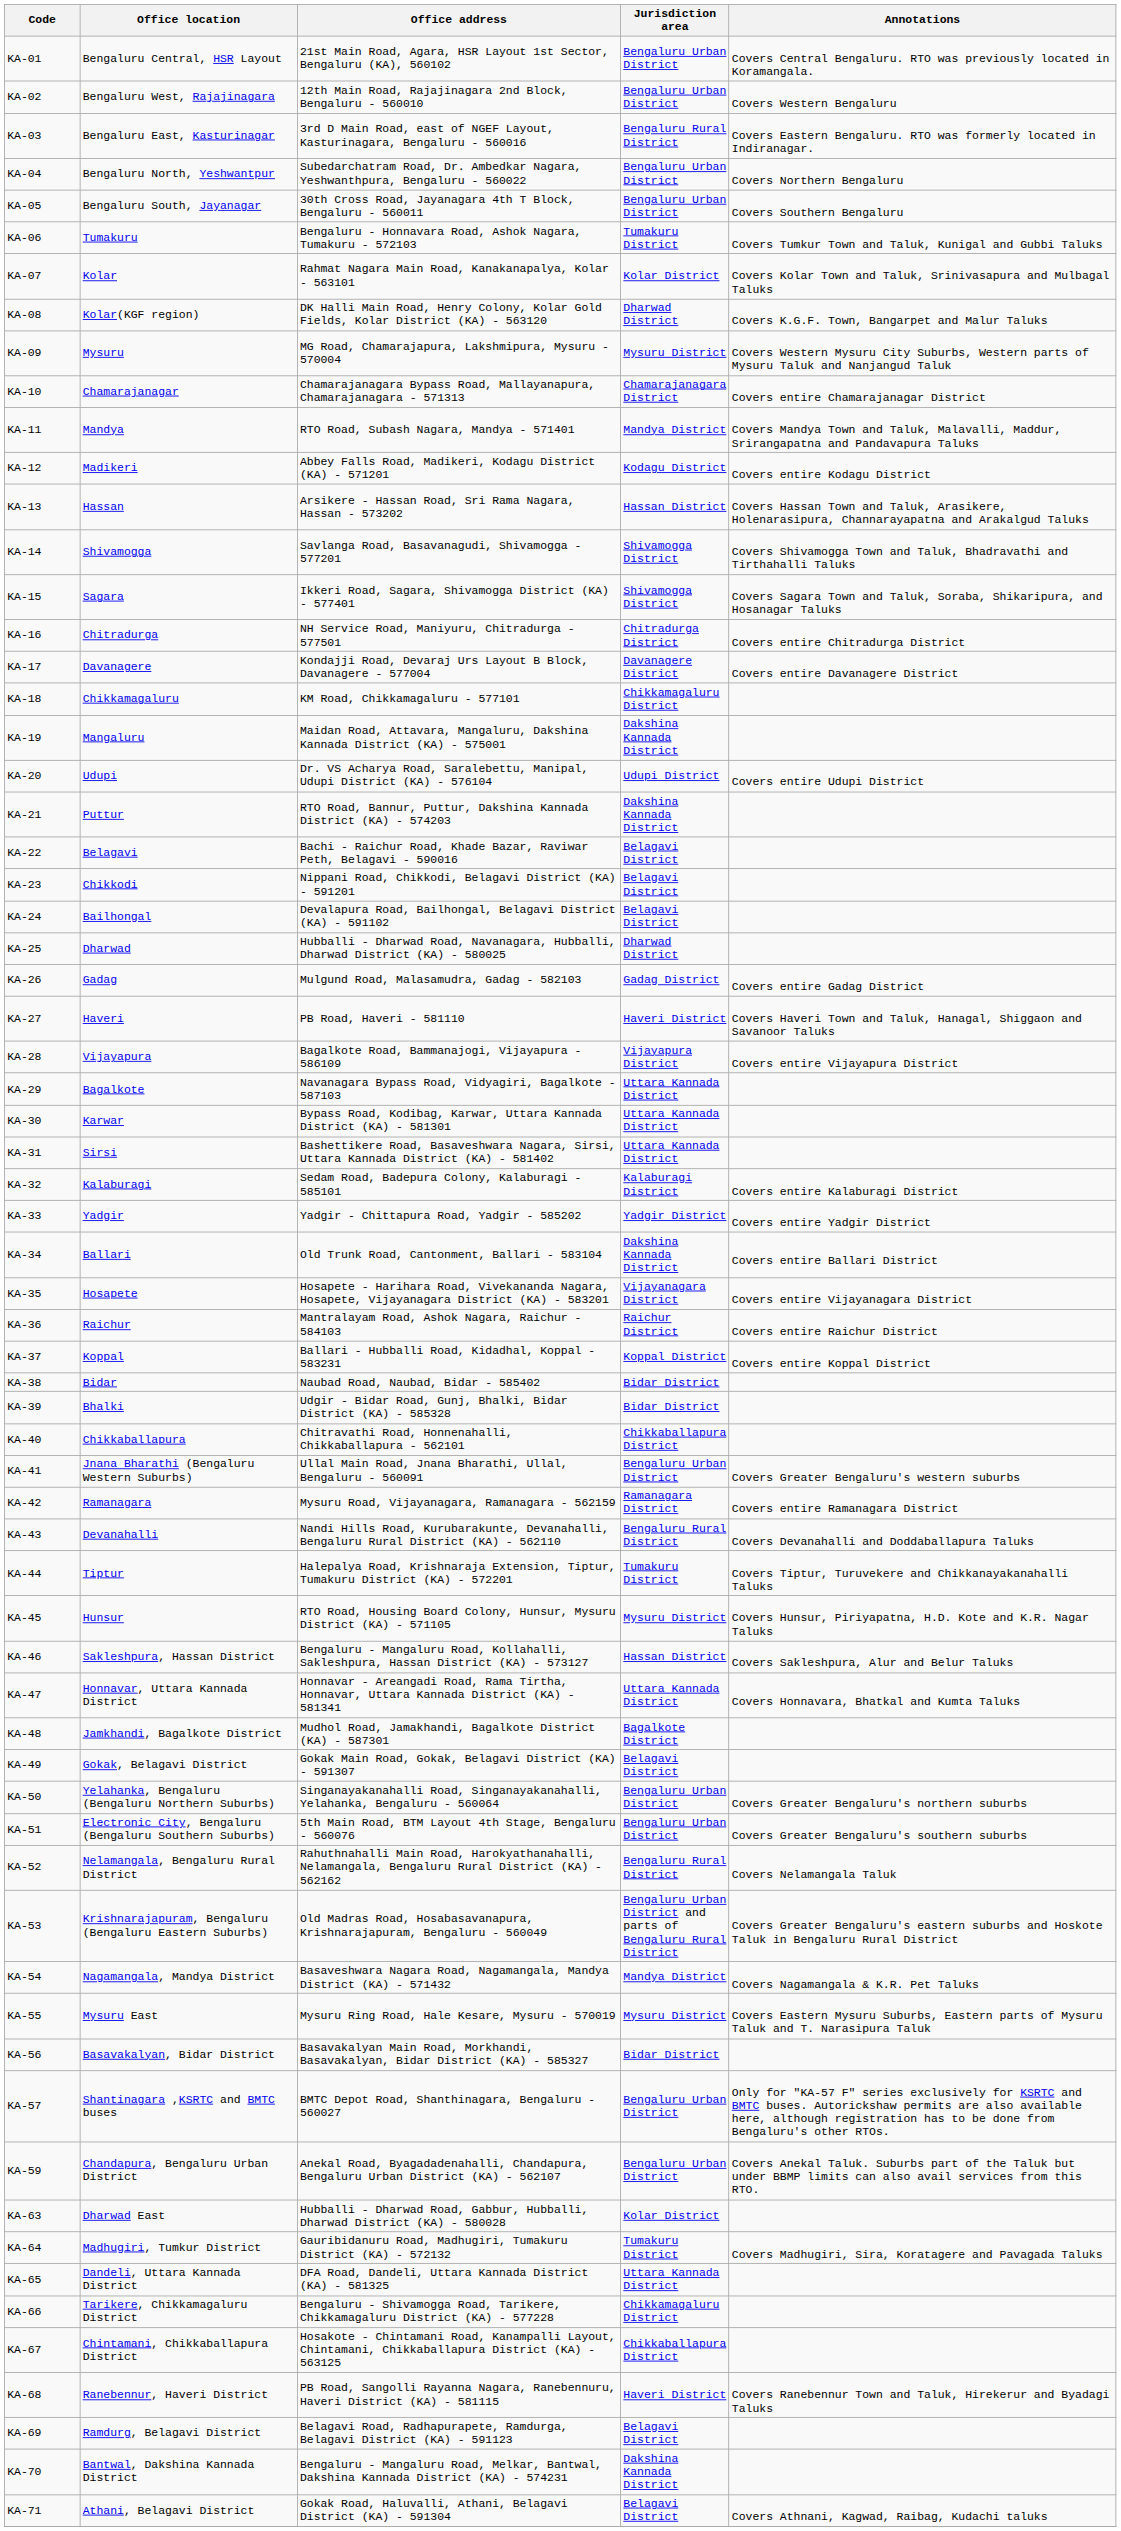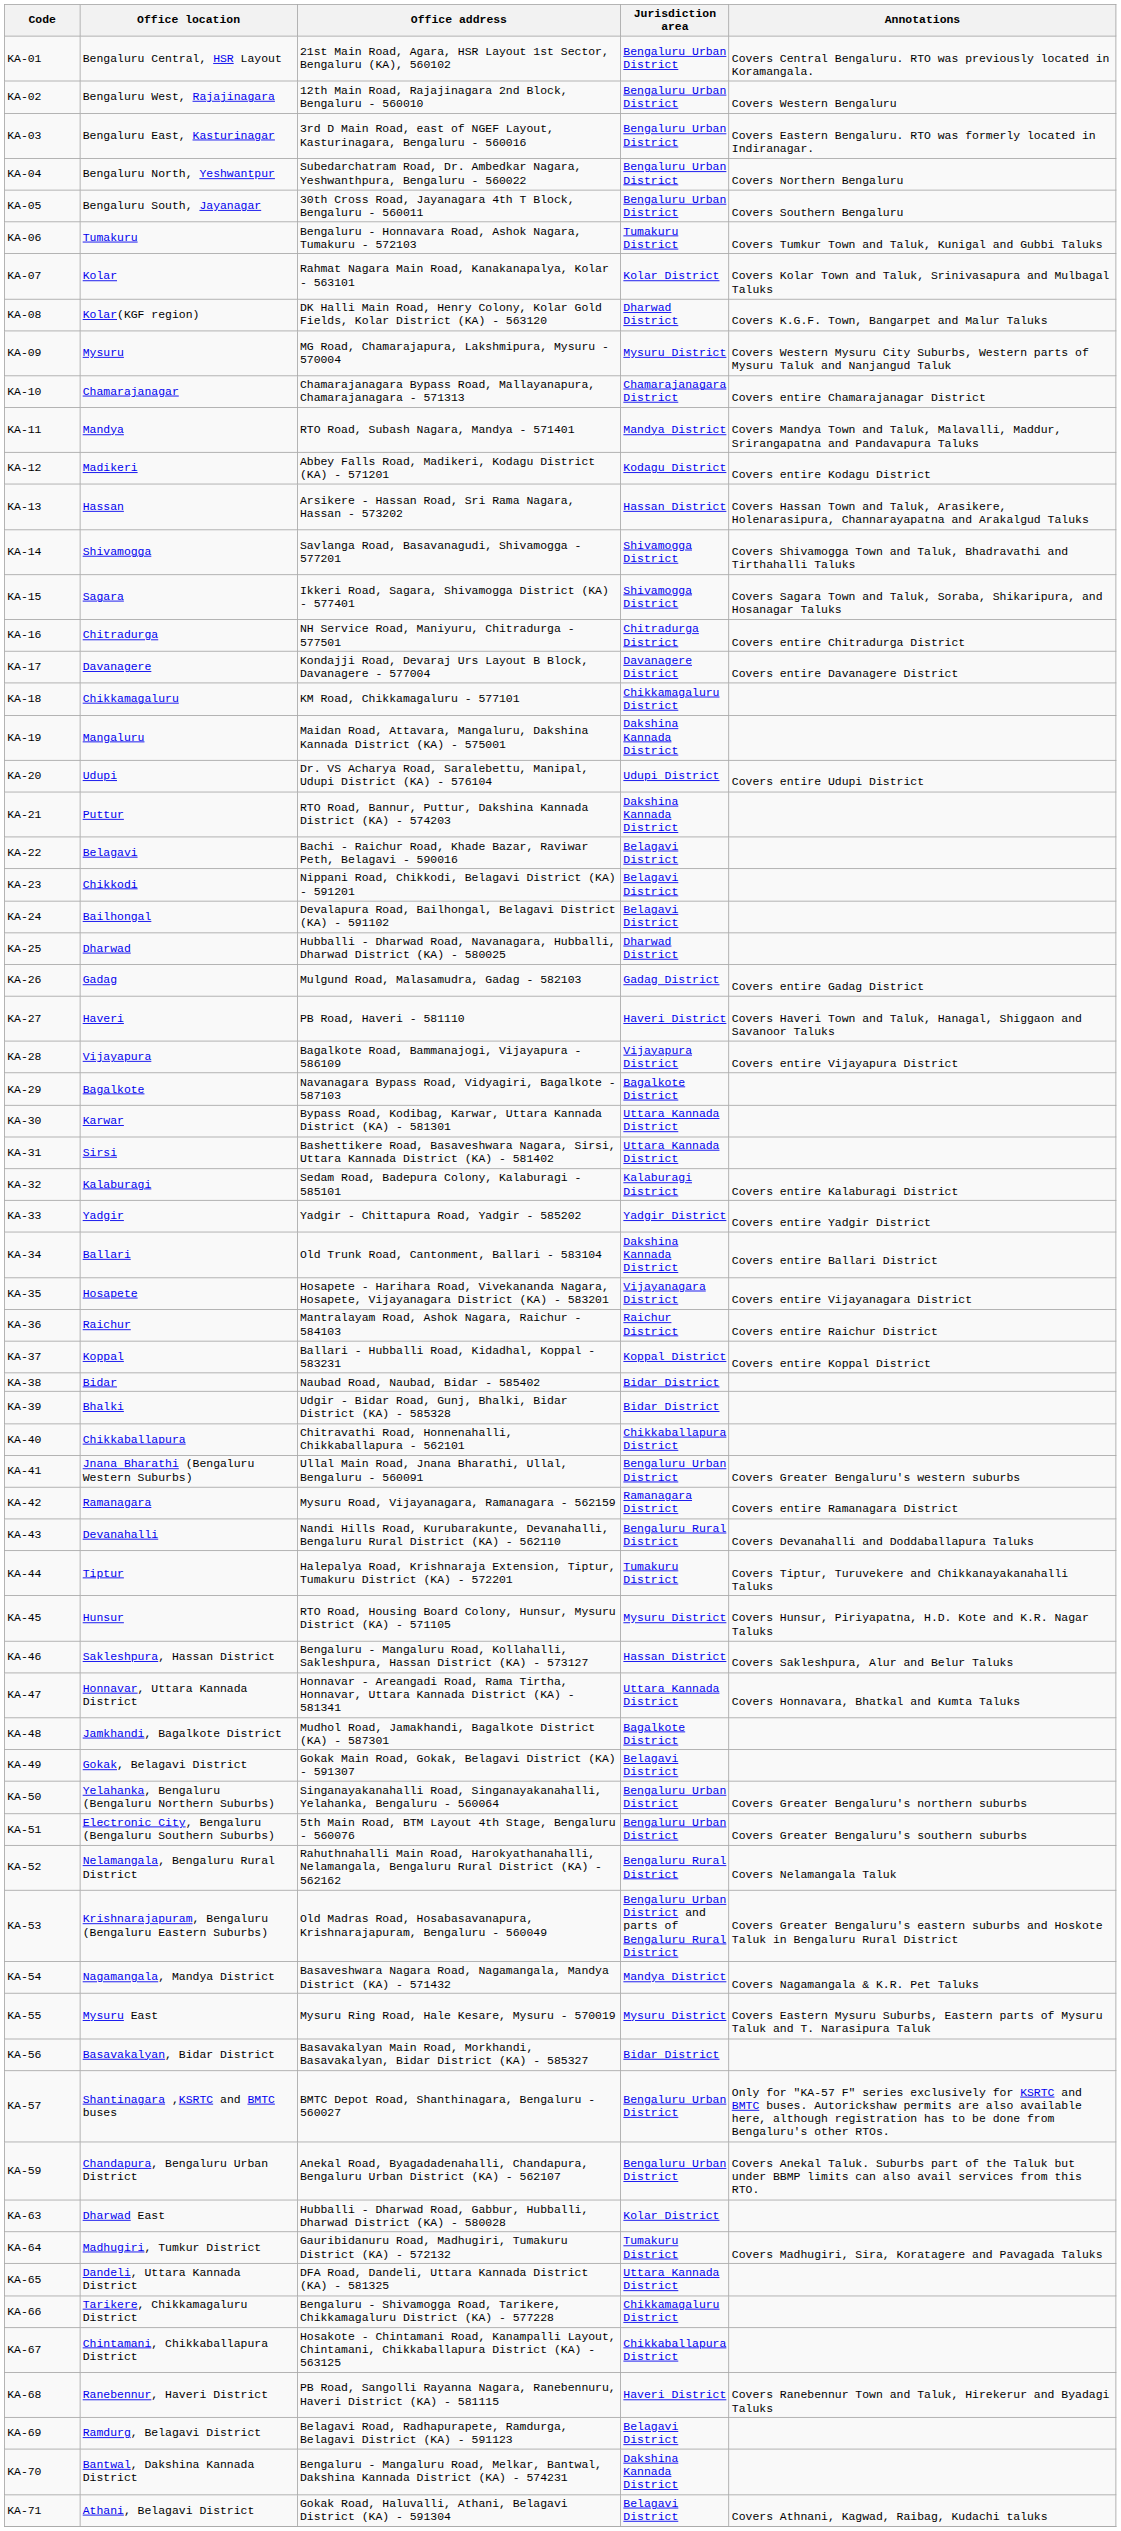KA-03 | Jurisdiction area: Bengaluru Rural District -> Bengaluru Urban District
KA-29 | Jurisdiction area: Uttara Kannada District -> Bagalkote District
